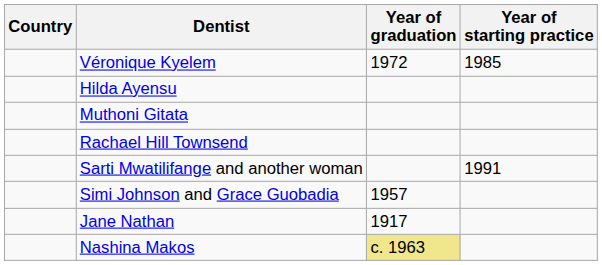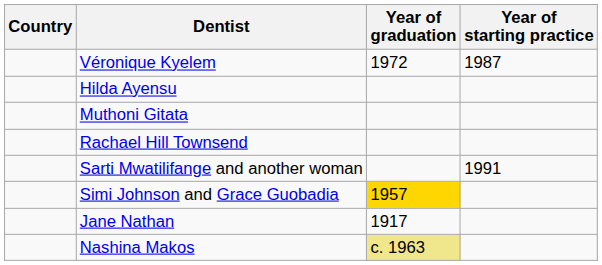Véronique Kyelem | Year of starting practice: 1985 -> 1987
Simi Johnson and Grace Guobadia | Year of graduation: no background -> gold background
